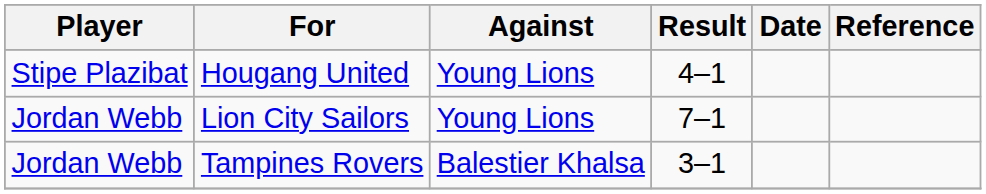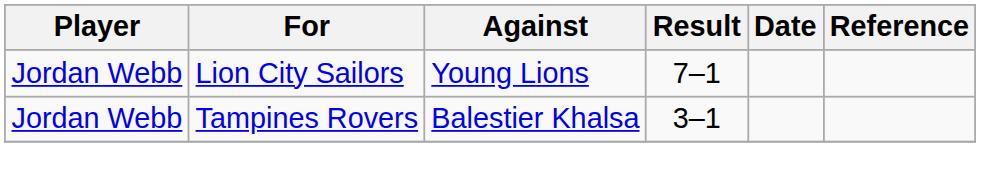- row: Stipe Plazibat | Hougang United | Young Lions | 4–1
